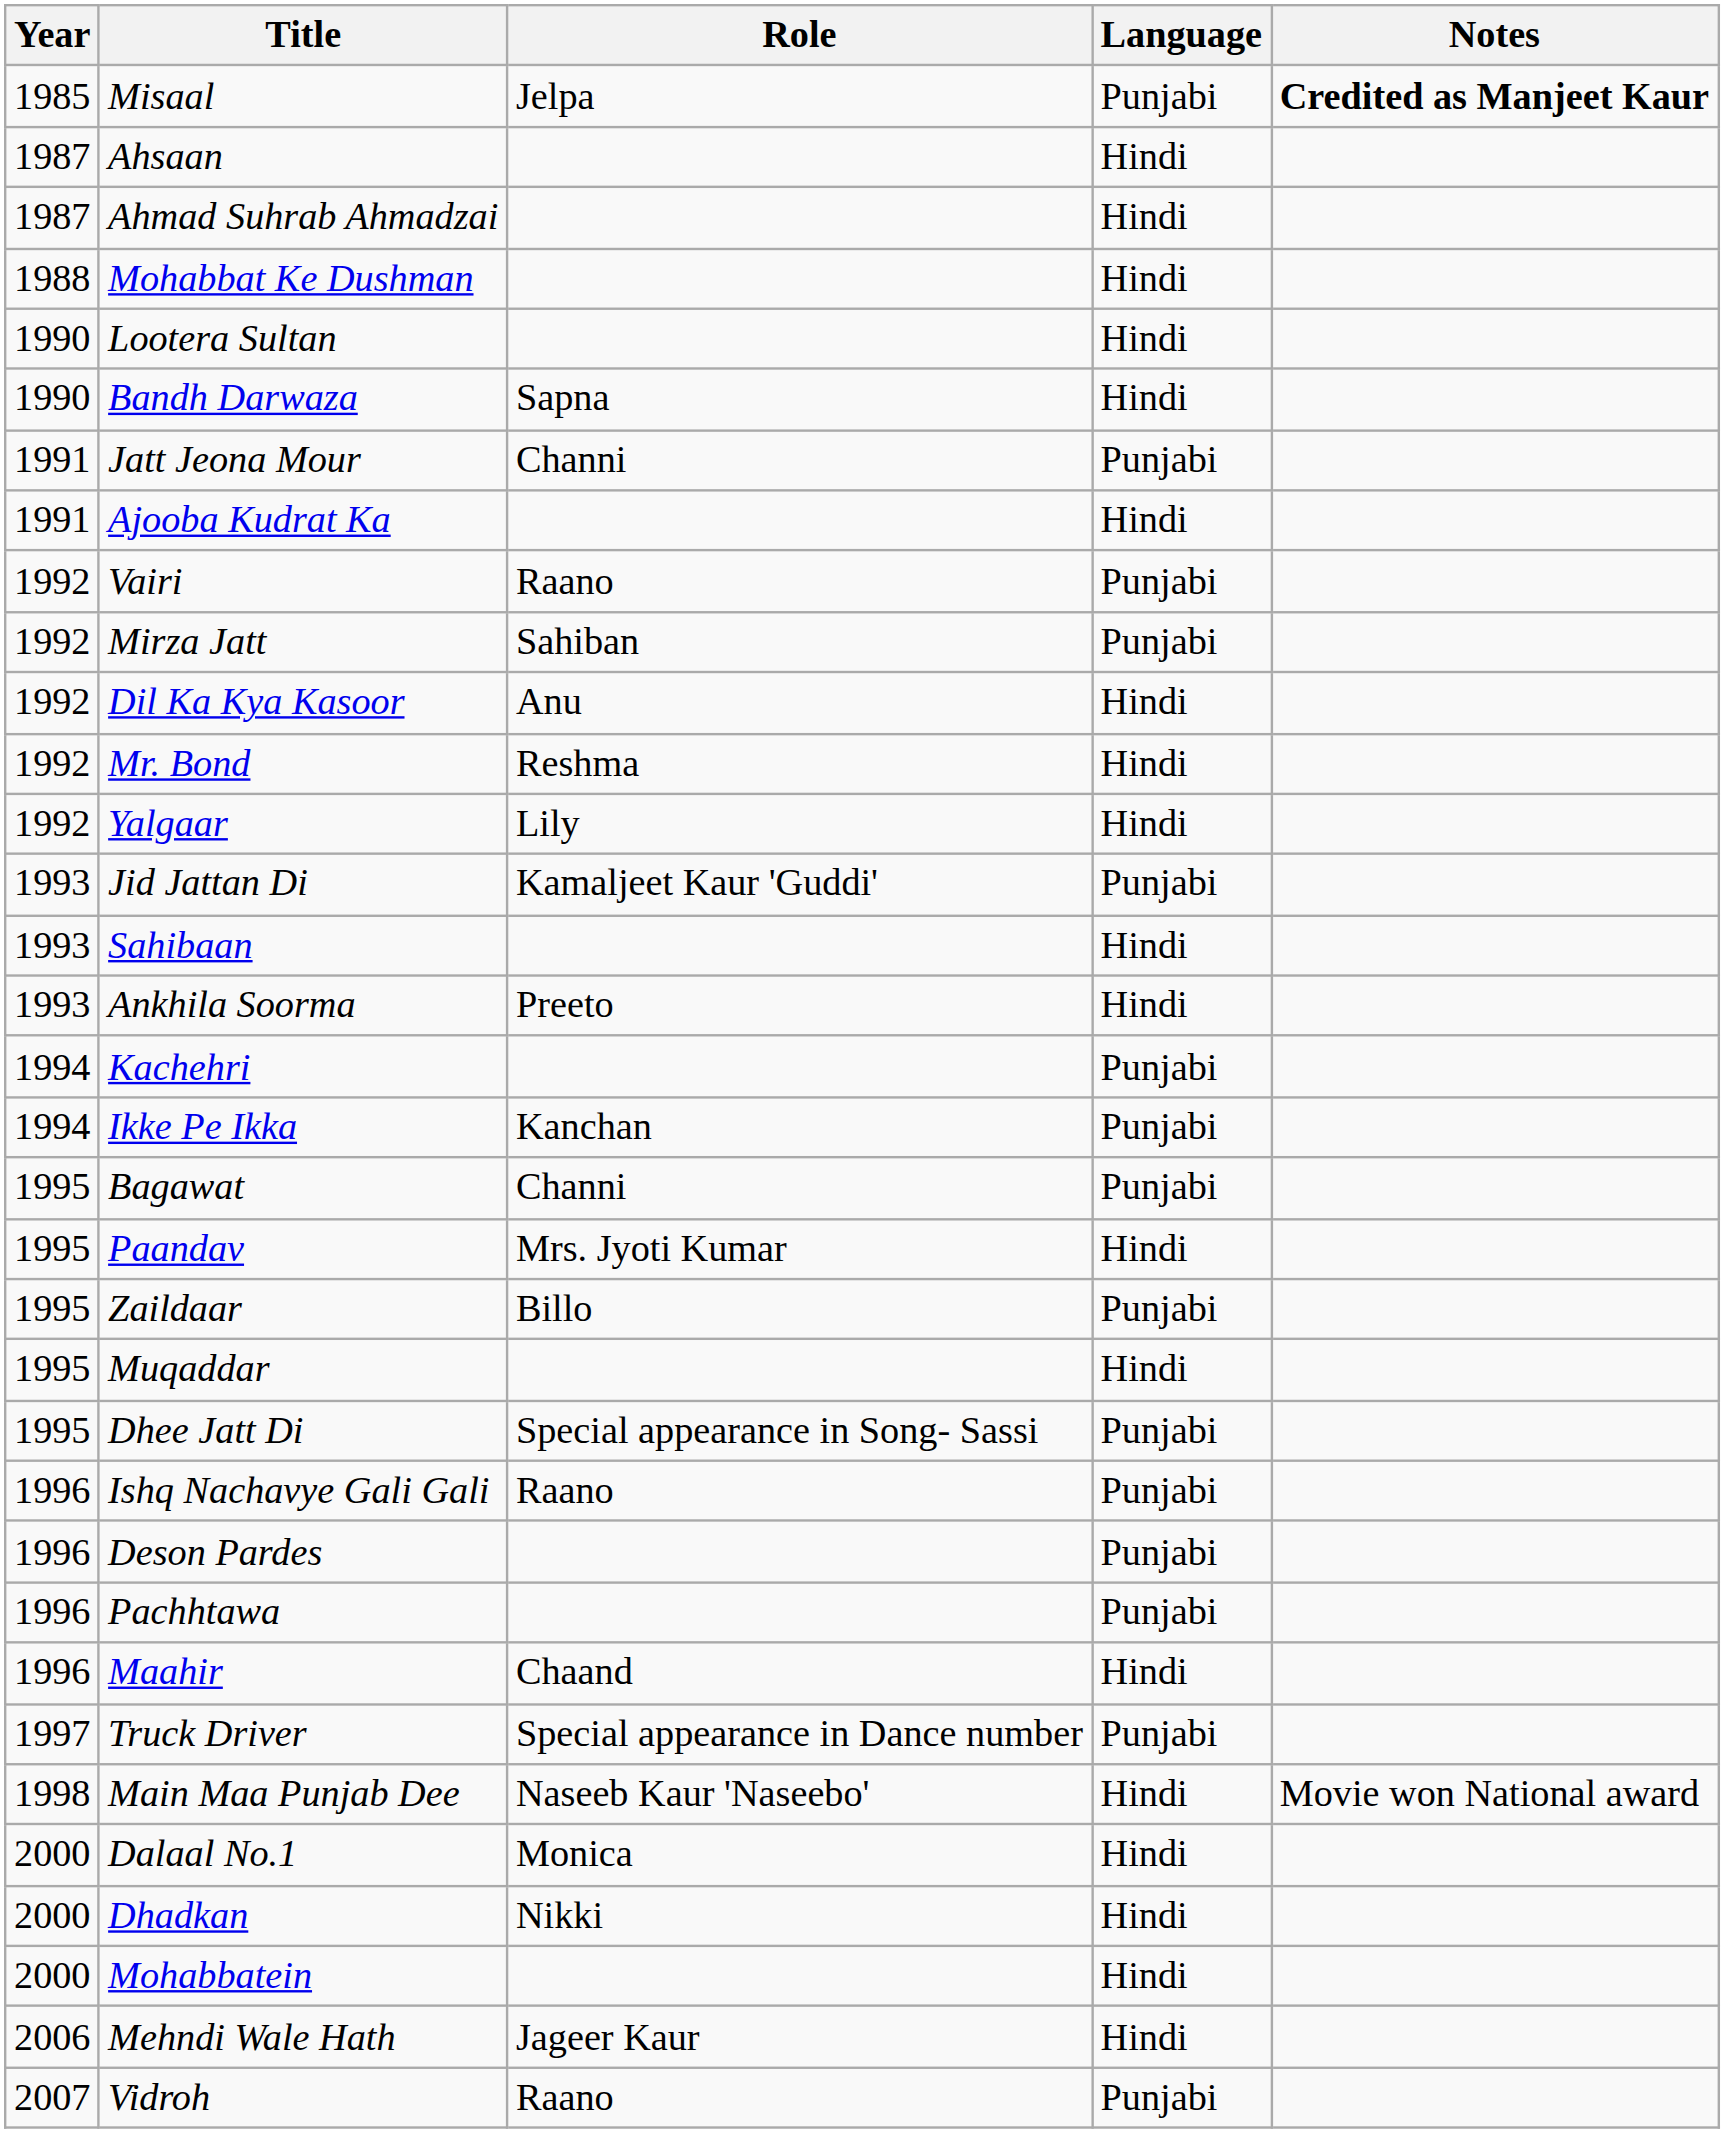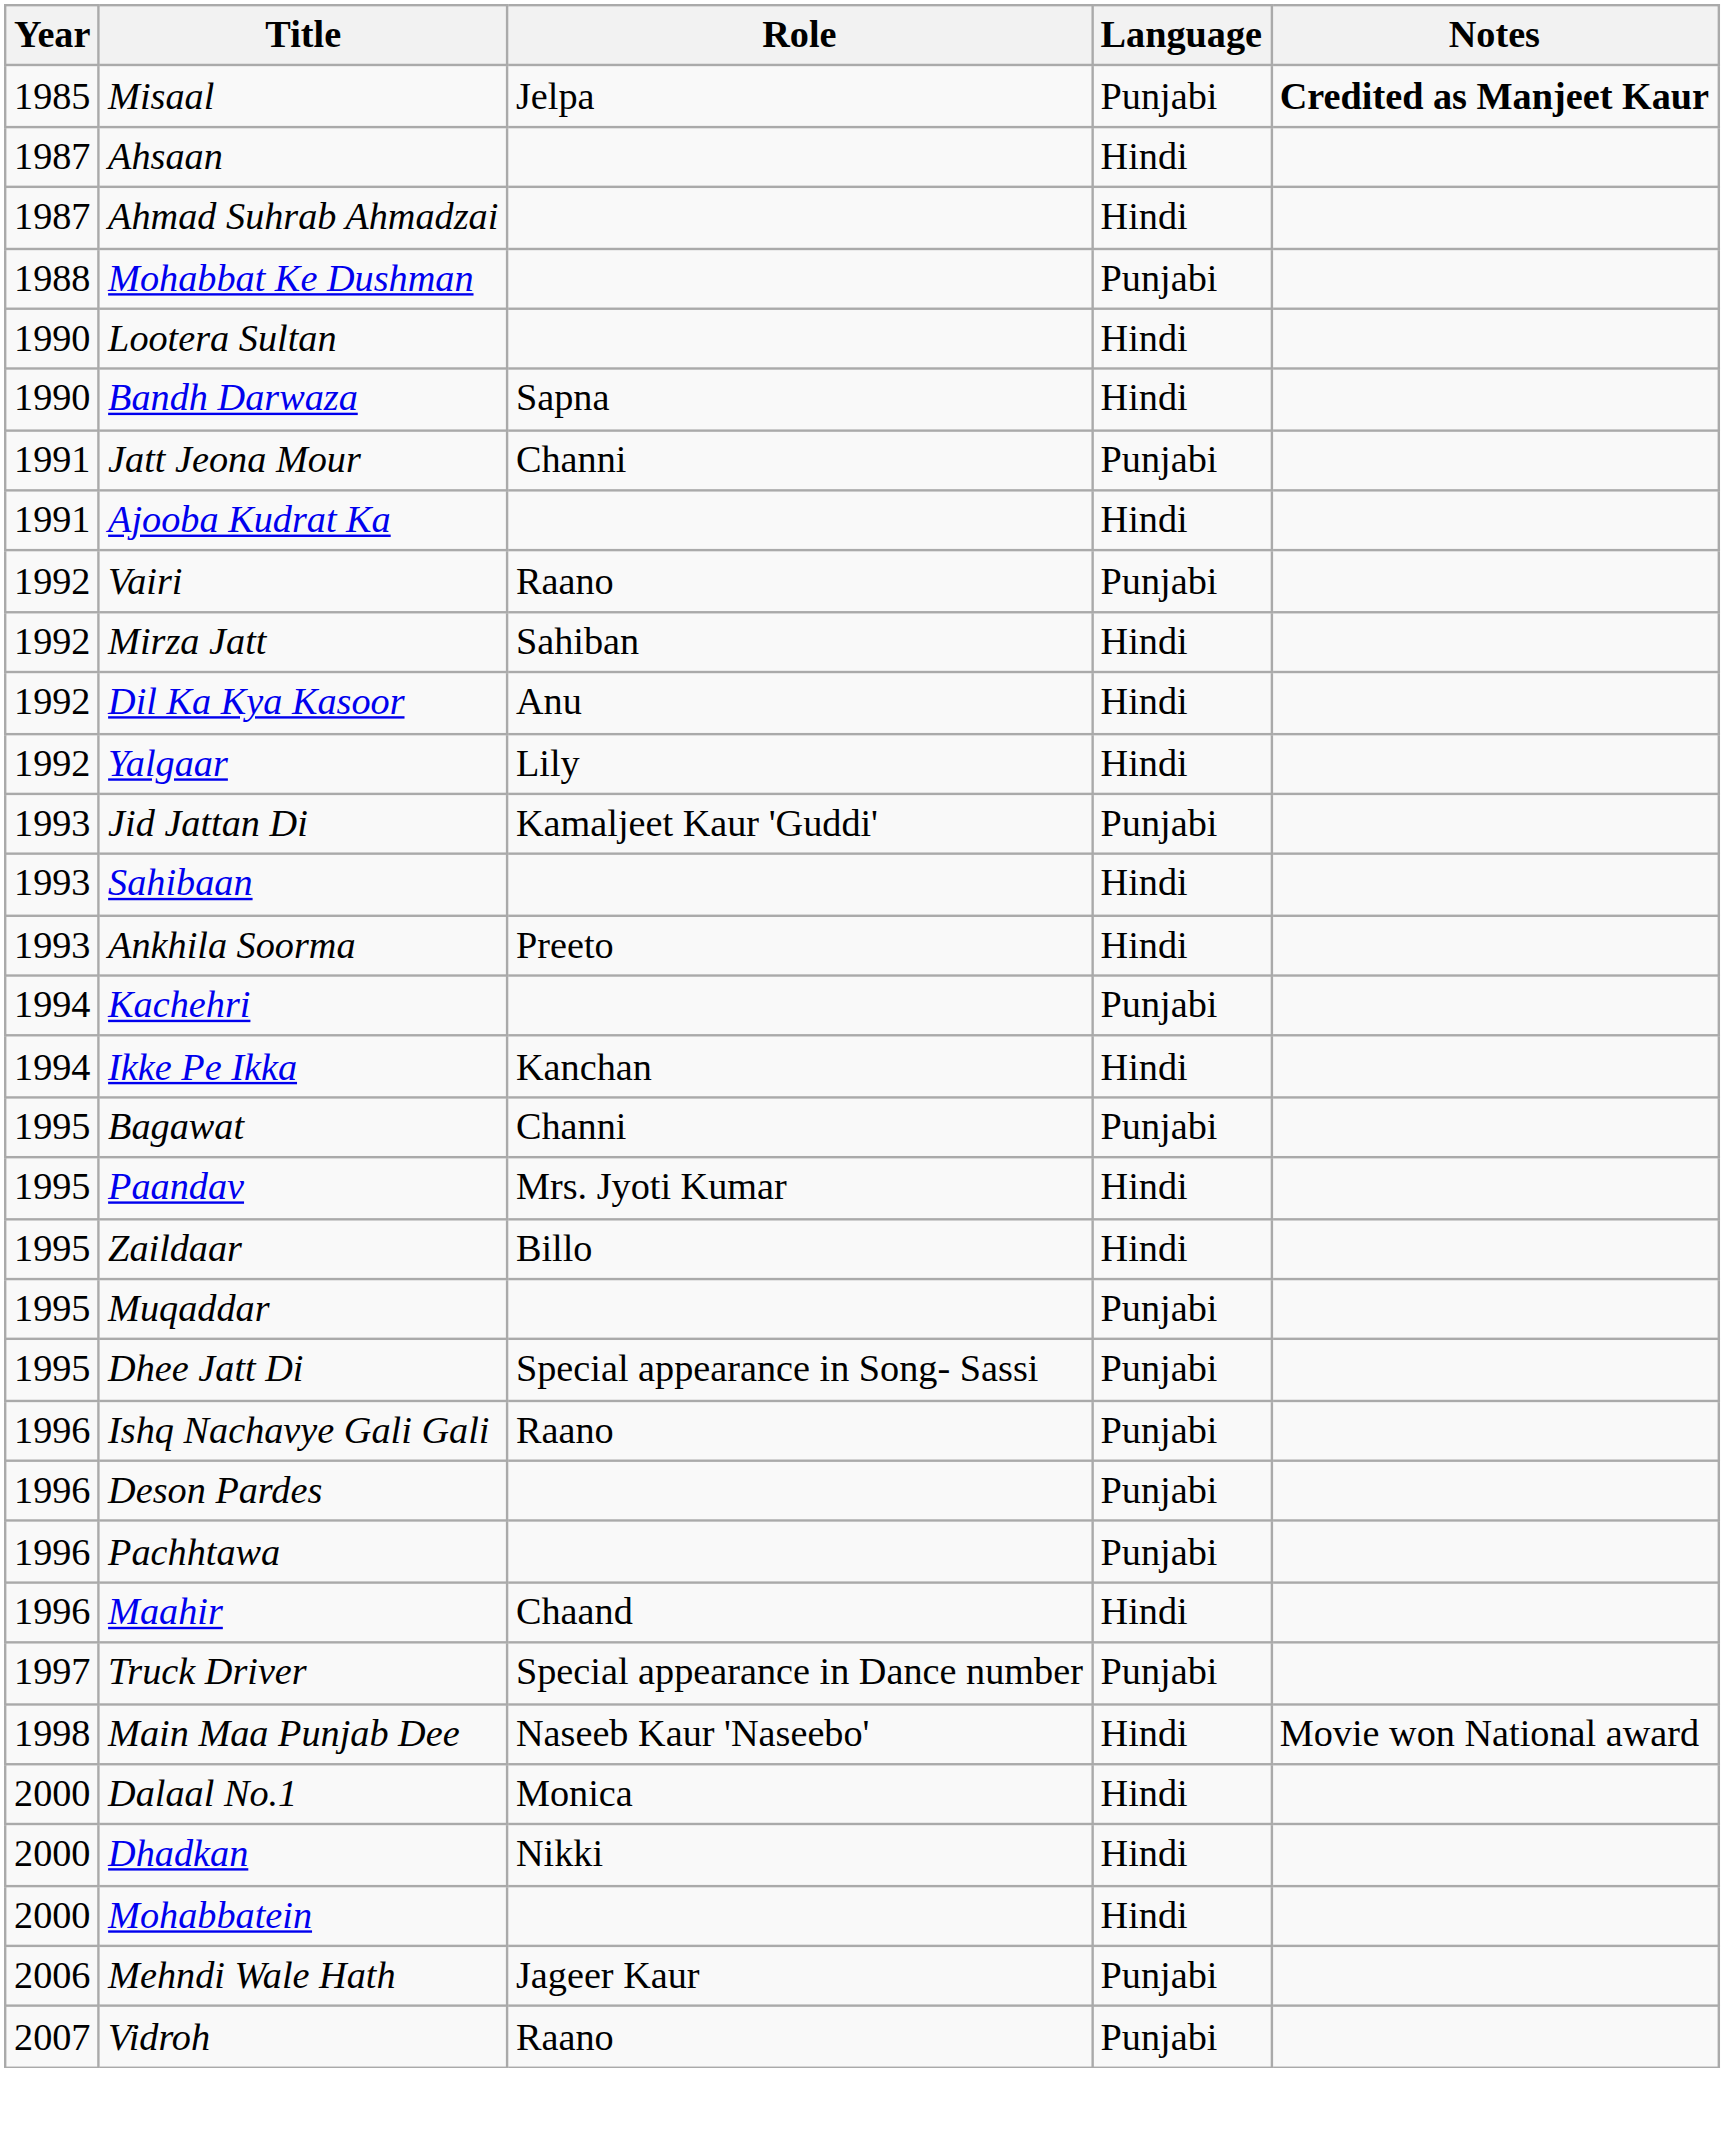Mohabbat Ke Dushman | Language: Hindi -> Punjabi
Mirza Jatt | Language: Punjabi -> Hindi
- row: 1992 | Mr. Bond | Reshma | Hindi
Ikke Pe Ikka | Language: Punjabi -> Hindi
Zaildaar | Language: Punjabi -> Hindi
Muqaddar | Language: Hindi -> Punjabi
Mehndi Wale Hath | Language: Hindi -> Punjabi
